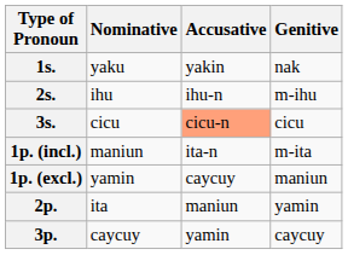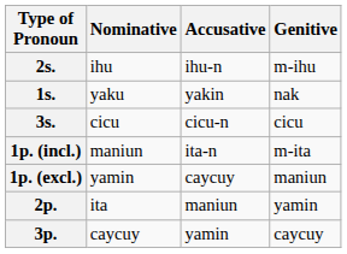rows swapped: 1s. <-> 2s.
3s. | Accusative: lightsalmon background -> no background
